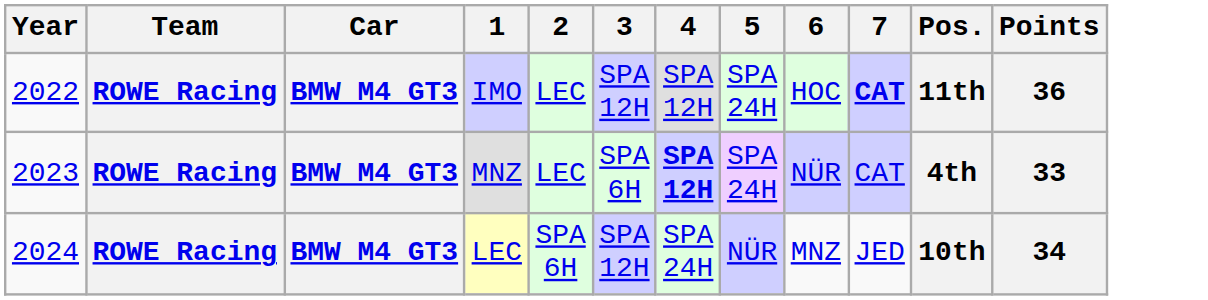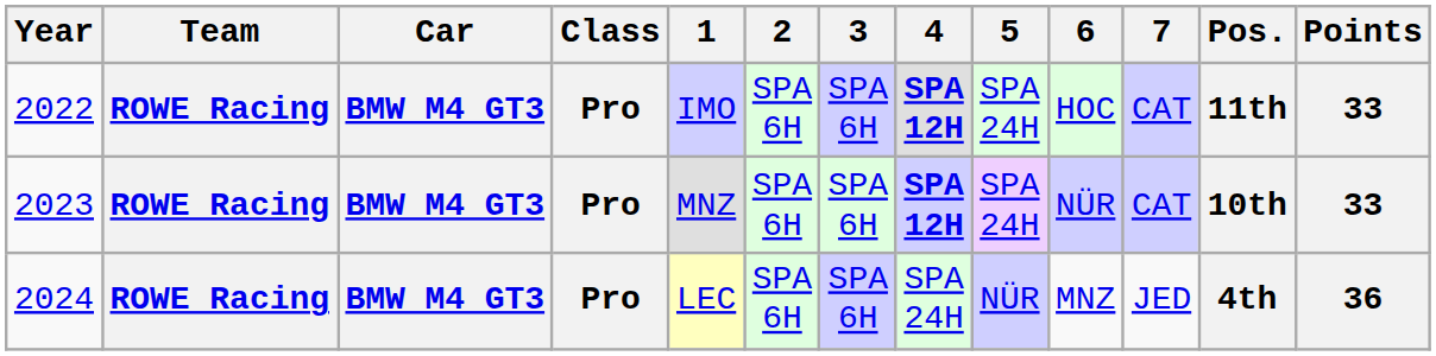+ column: Class | Pro | Pro | Pro
2022 | 2: LEC -> SPA 6H
2022 | 3: SPA 12H -> SPA 6H
2022 | 4: normal -> bold
2022 | 7: bold -> normal
2022 | Points: 36 -> 33
2023 | 2: LEC -> SPA 6H
2023 | Pos.: 4th -> 10th
2024 | 3: SPA 12H -> SPA 6H
2024 | Pos.: 10th -> 4th
2024 | Points: 34 -> 36
